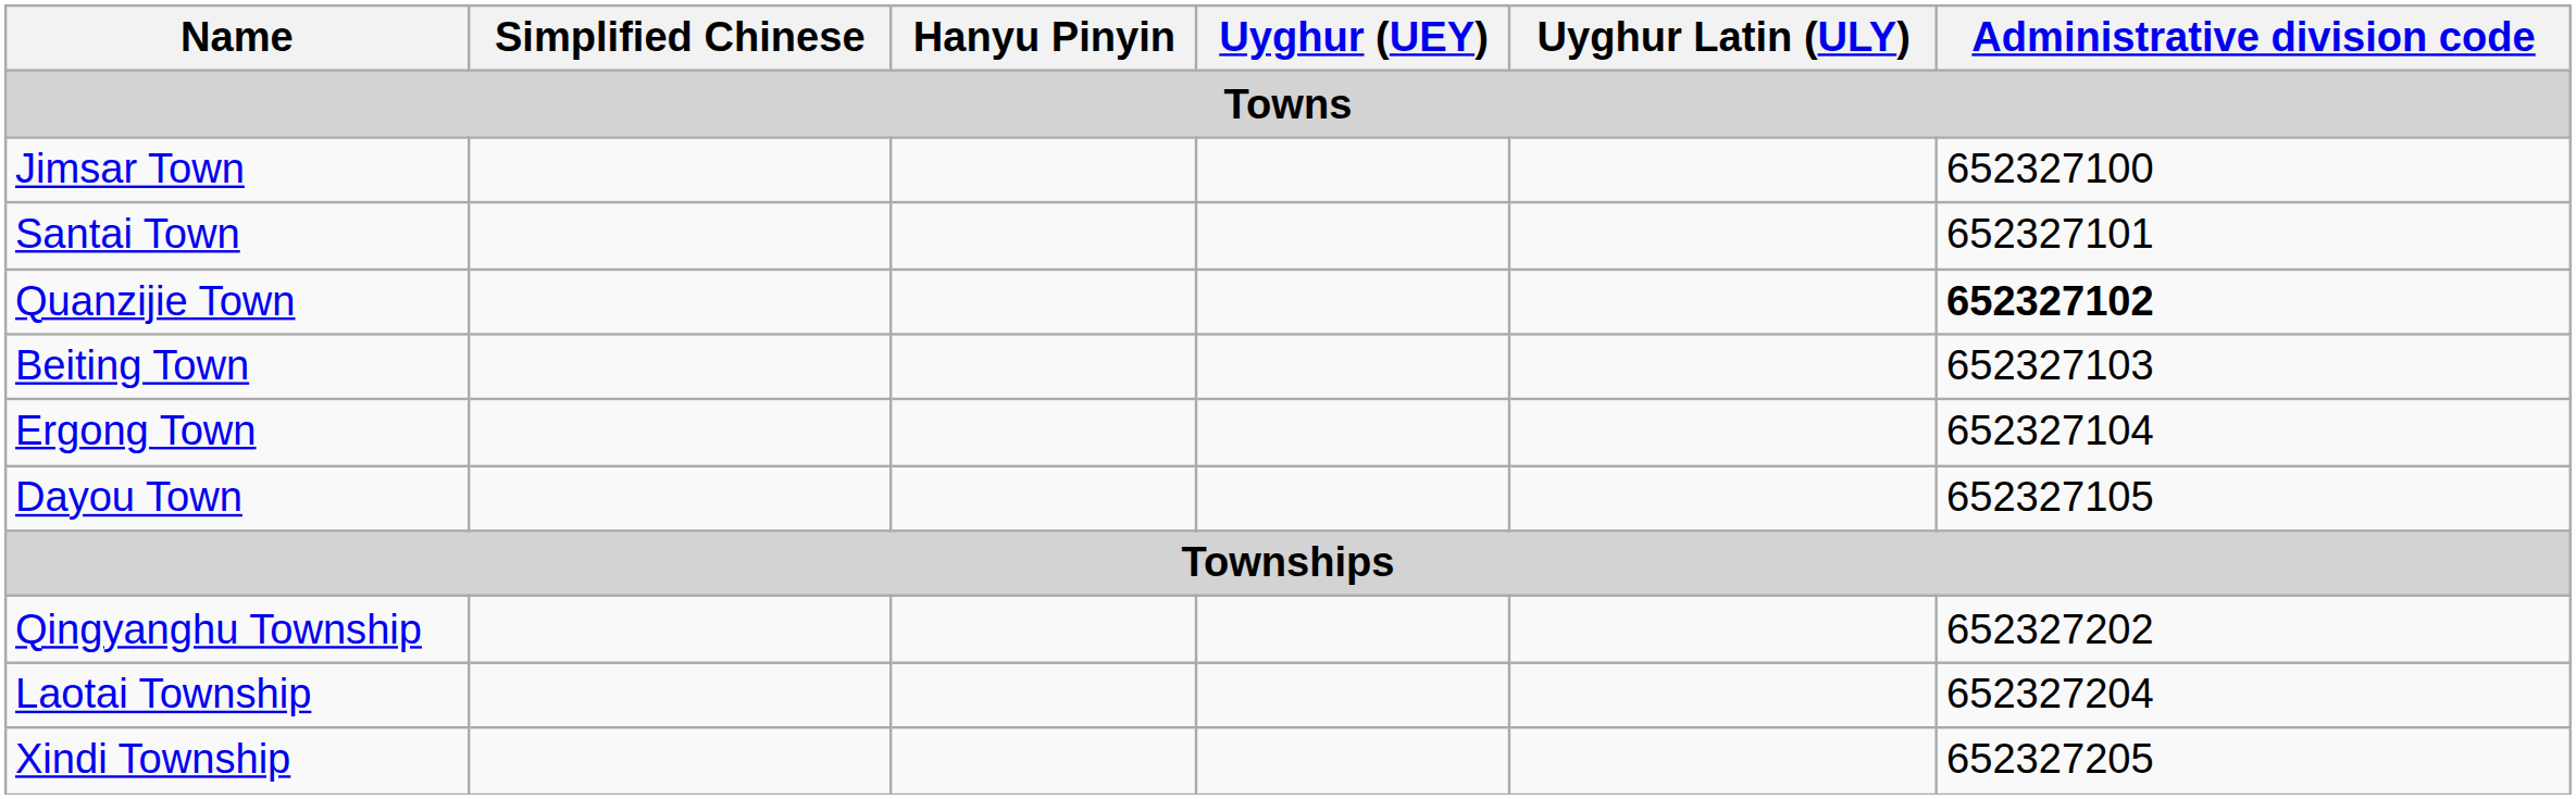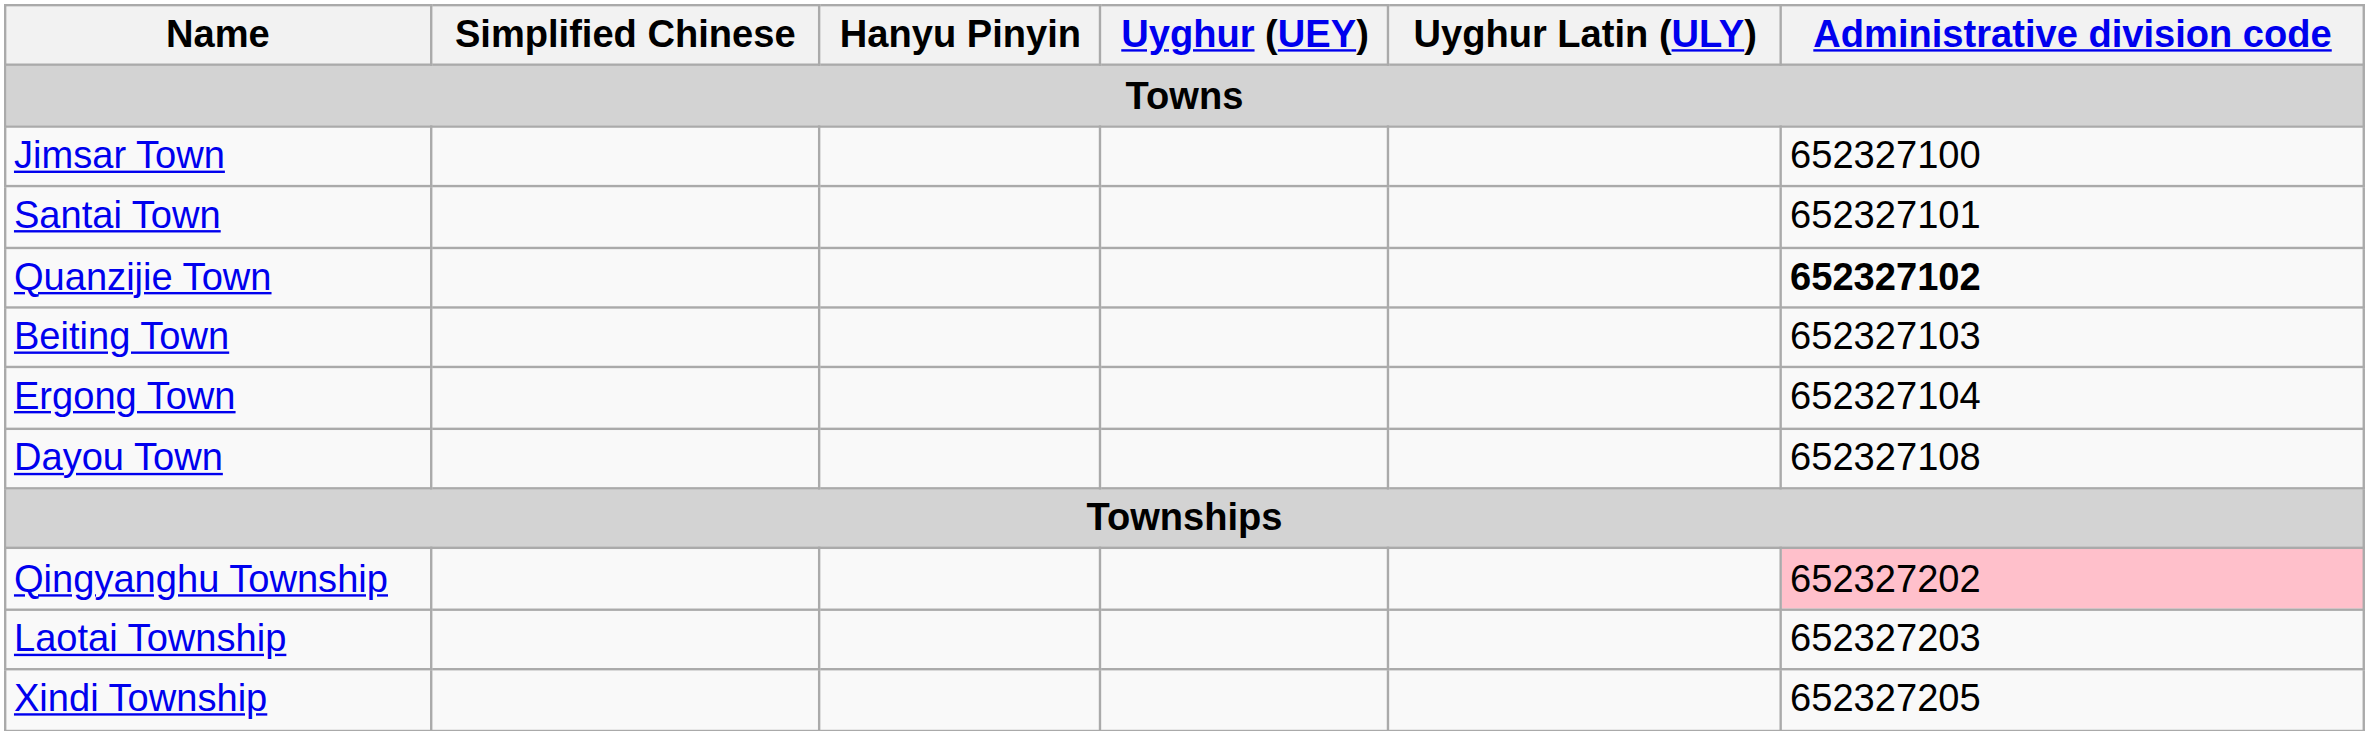Dayou Town | Administrative division code: 652327105 -> 652327108
Qingyanghu Township | Administrative division code: no background -> pink background
Laotai Township | Administrative division code: 652327204 -> 652327203
